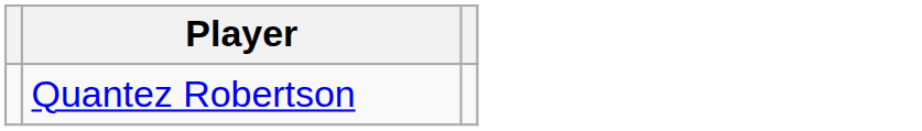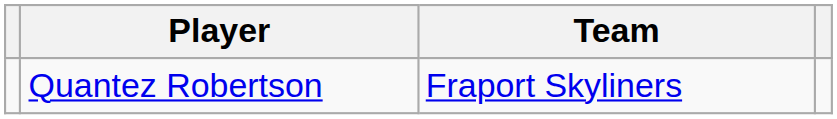+ column: Team | Fraport Skyliners
